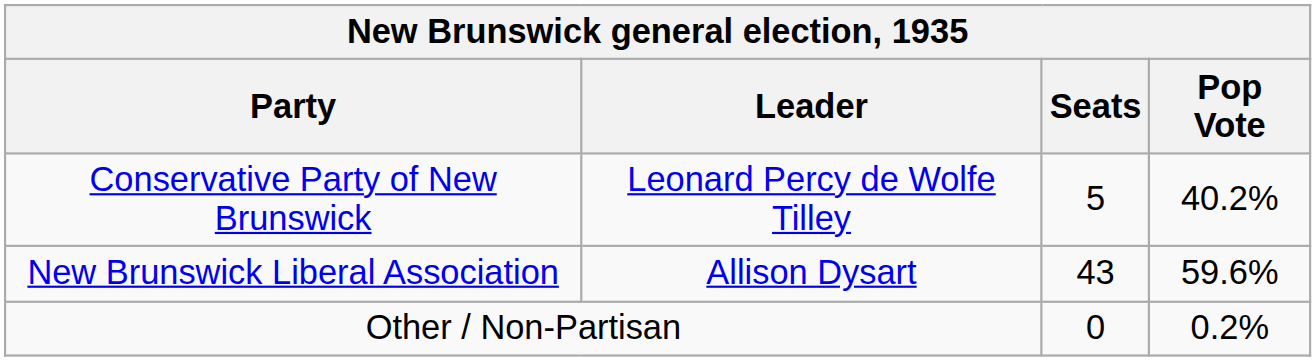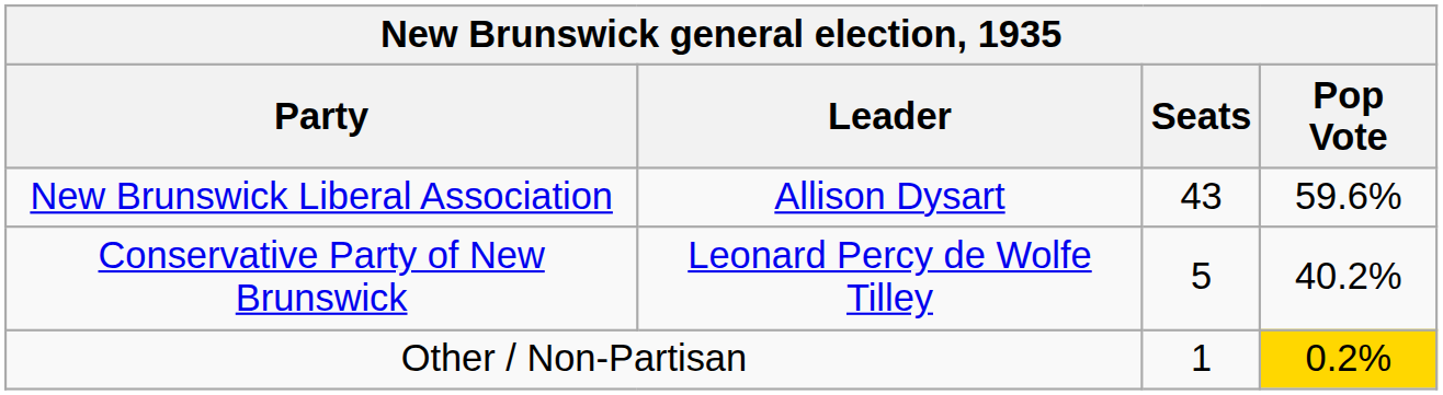rows swapped: New Brunswick Liberal Association <-> Conservative Party of New Brunswick
Other / Non-Partisan | Seats: 0 -> 1
Other / Non-Partisan | Pop Vote: no background -> gold background
